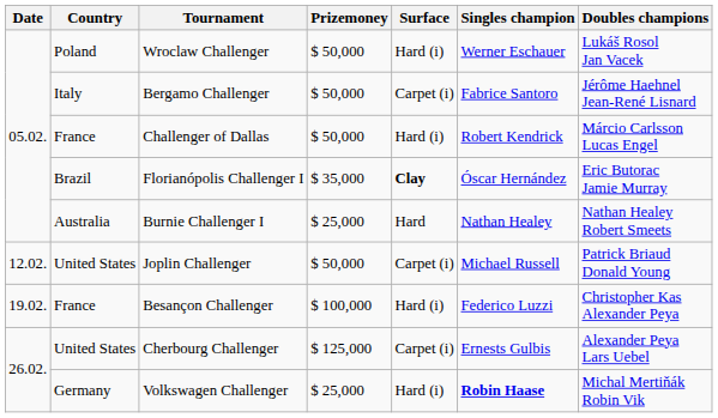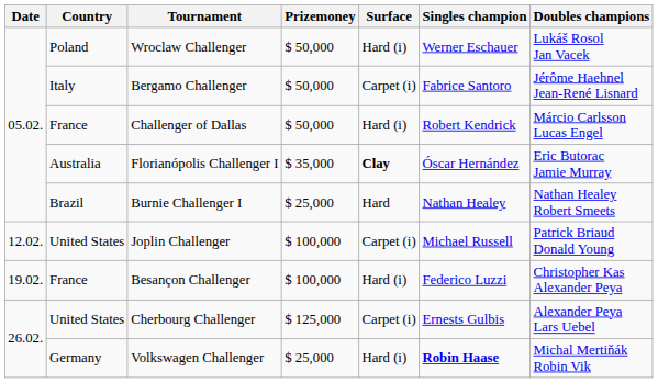Florianópolis Challenger I | Country: Brazil -> Australia
Burnie Challenger I | Country: Australia -> Brazil
Joplin Challenger | Prizemoney: $ 50,000 -> $ 100,000
